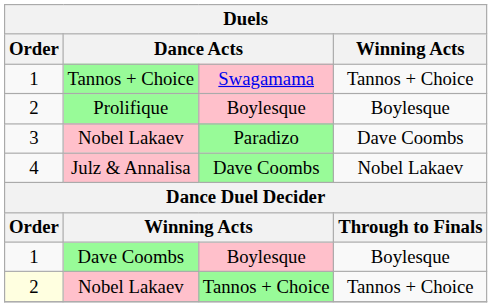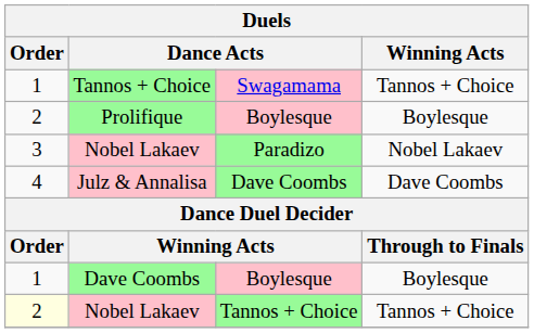Nobel Lakaev / Paradizo | Winning Acts: Dave Coombs -> Nobel Lakaev
Julz & Annalisa | Winning Acts: Nobel Lakaev -> Dave Coombs
